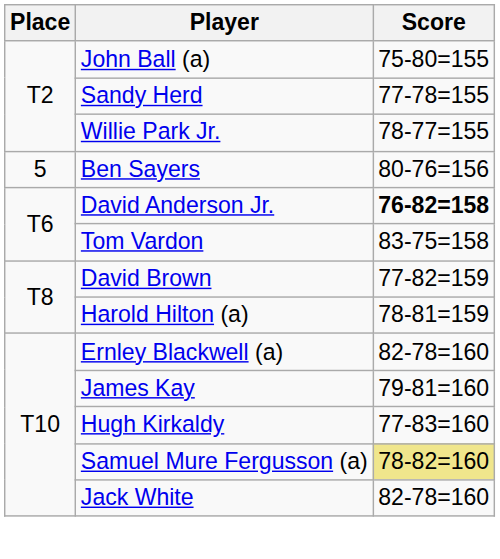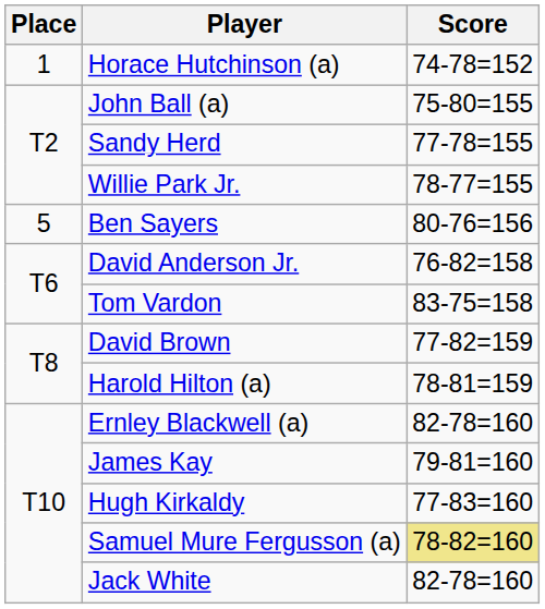+ row: 1 | Horace Hutchinson (a) | 74-78=152
David Anderson Jr. | Score: bold -> normal
